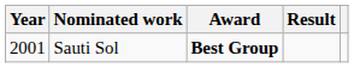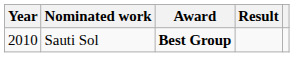Sauti Sol | Year: 2001 -> 2010
